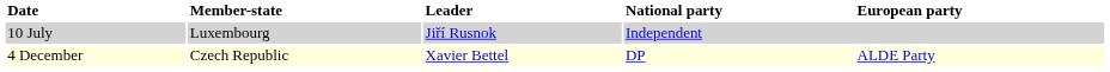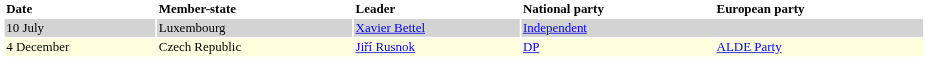10 July | Leader: Jiří Rusnok -> Xavier Bettel
4 December | Leader: Xavier Bettel -> Jiří Rusnok
